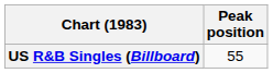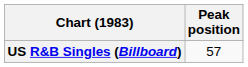US R&B Singles (Billboard) | Peak position: 55 -> 57
